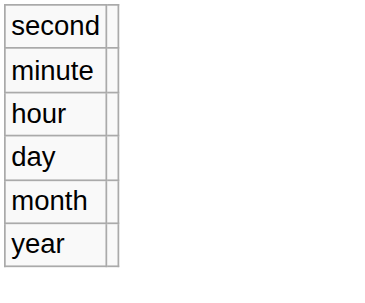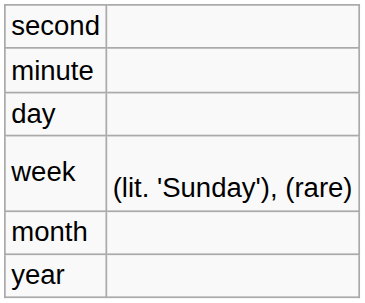- row: hour
+ row: week | (lit. 'Sunday'), (rare)
